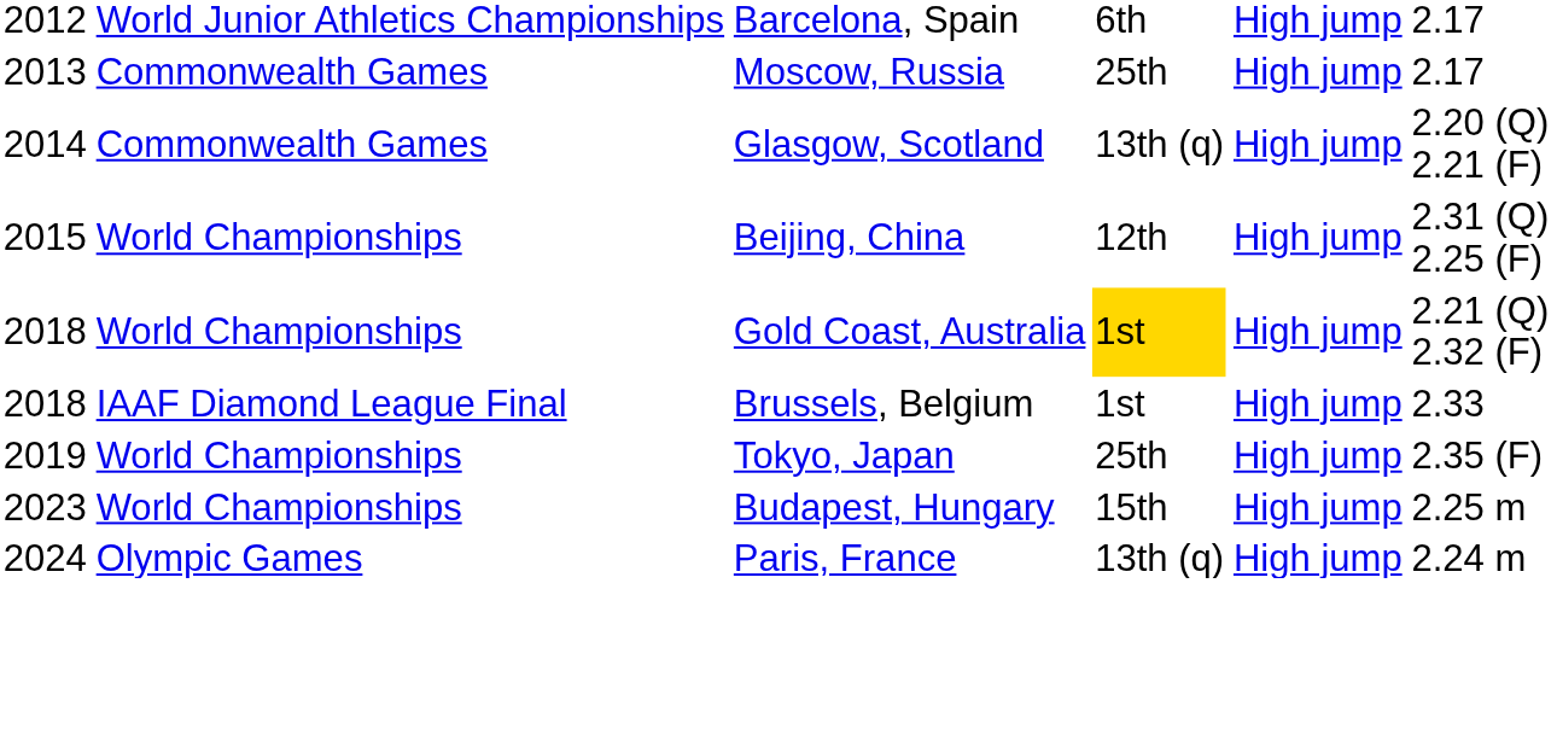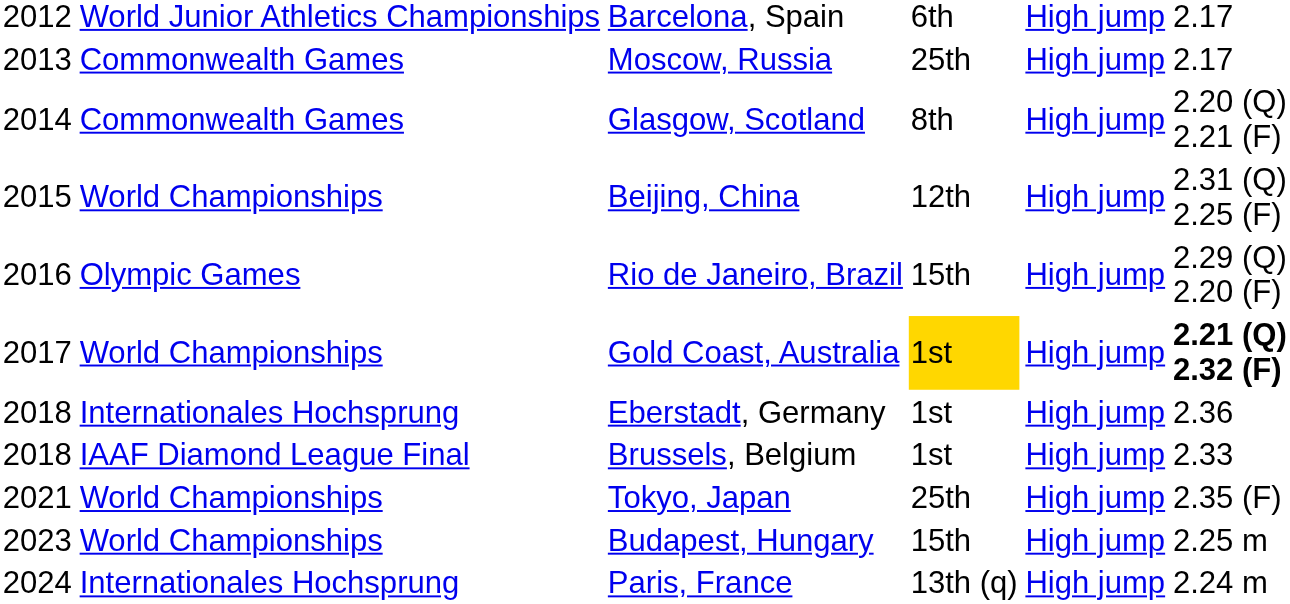Glasgow, Scotland | column 4: 13th (q) -> 8th
+ row: 2016 | Olympic Games | Rio de Janeiro, Brazil | 15th | High jump | 2.29 (Q) 2.20 (F)
Gold Coast, Australia | column 1: 2018 -> 2017
Gold Coast, Australia | column 6: normal -> bold
+ row: 2018 | Internationales Hochsprung | Eberstadt, Germany | 1st | High jump | 2.36
Tokyo, Japan | column 1: 2019 -> 2021
Paris, France | column 2: Olympic Games -> Internationales Hochsprung
